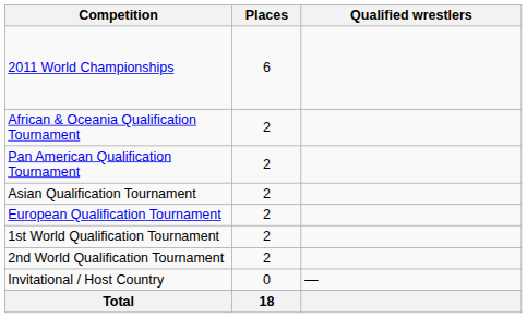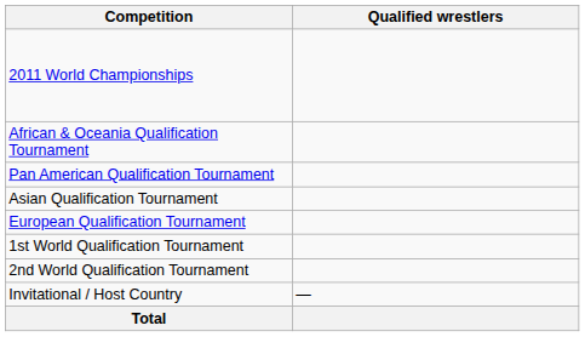- column: Places | 6 | 2 | 2 | 2 | 2 | 2 | 2 | 0 | 18
